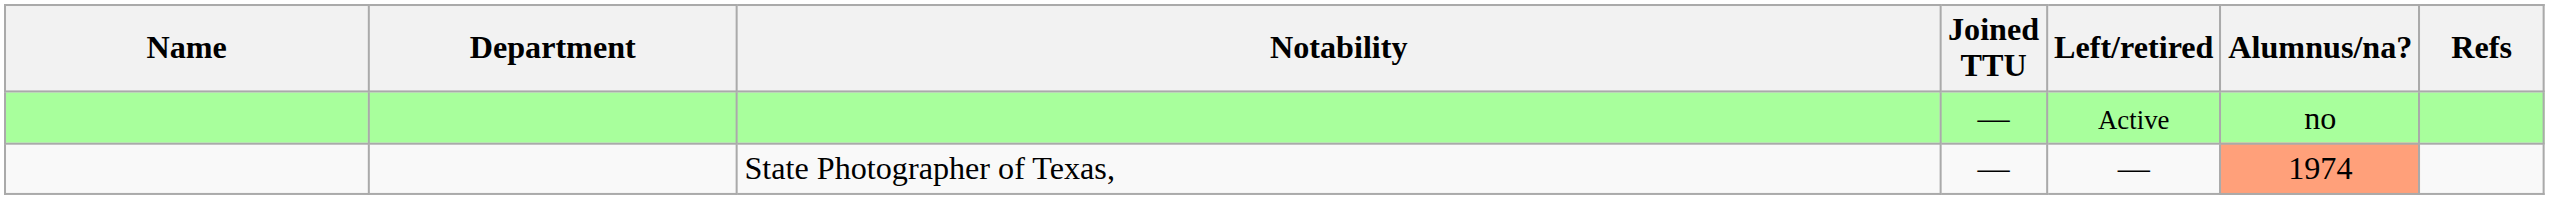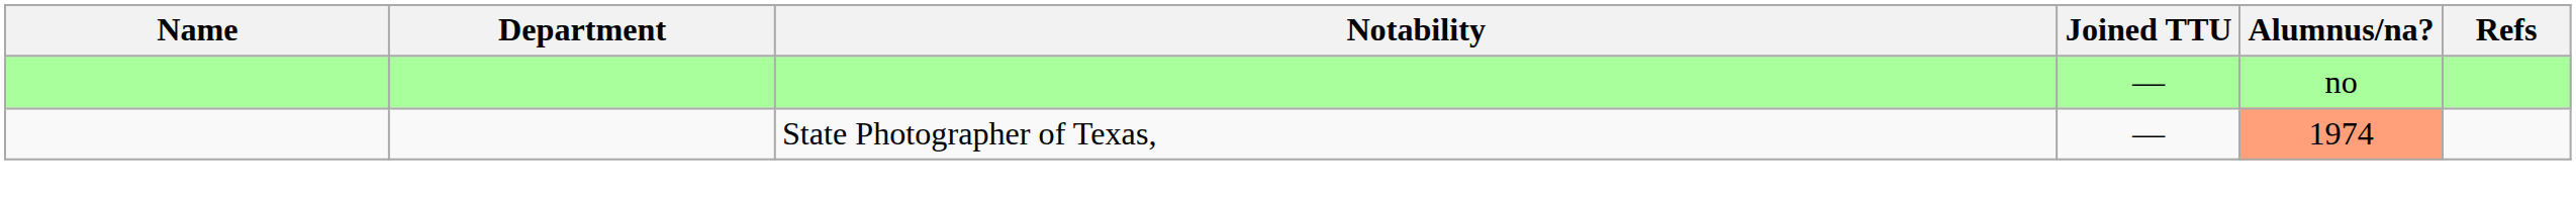- column: Left/retired | Active | —
